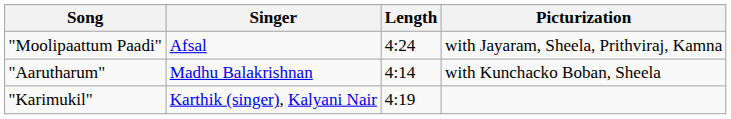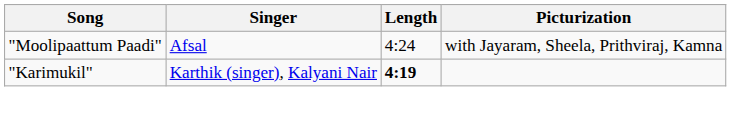- row: "Aarutharum" | Madhu Balakrishnan | 4:14 | with Kunchacko Boban, Sheela
"Karimukil" | Length: normal -> bold
